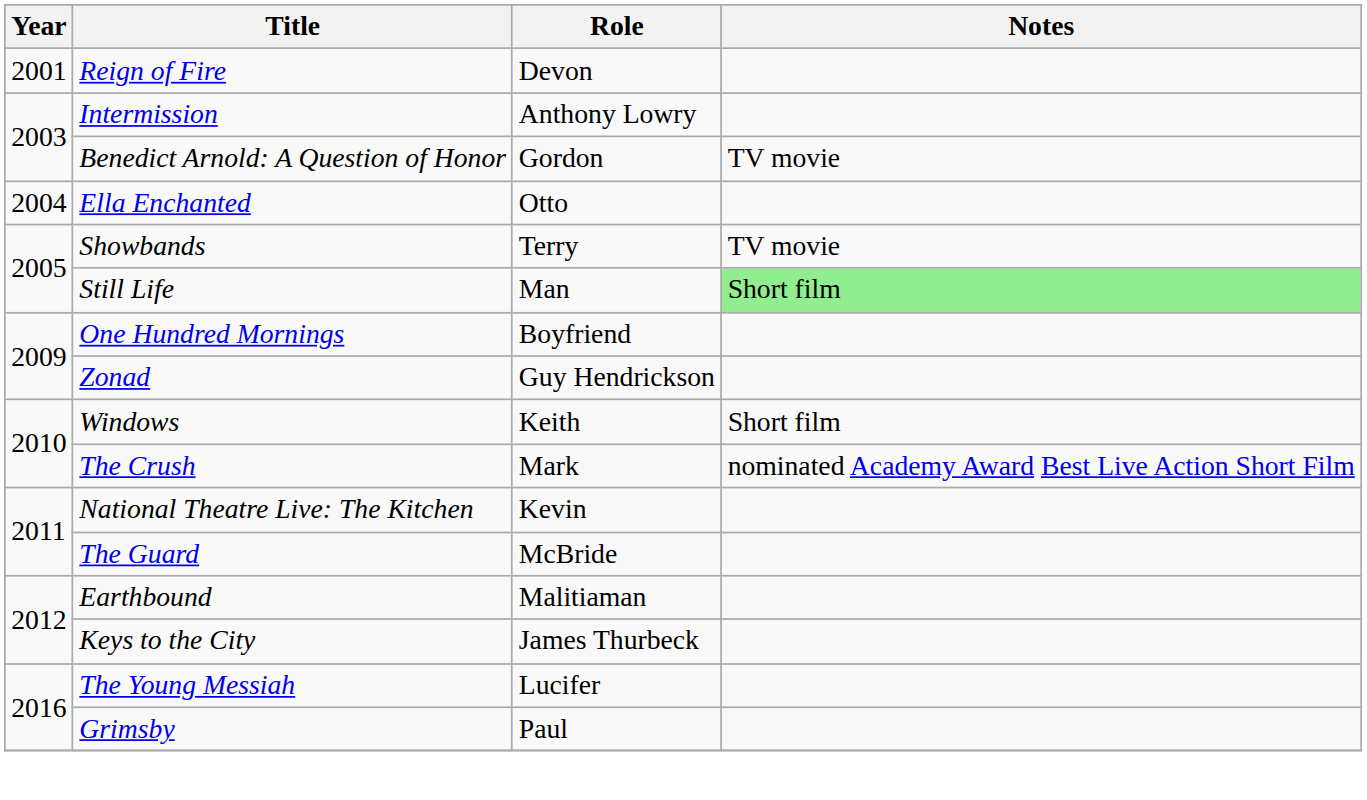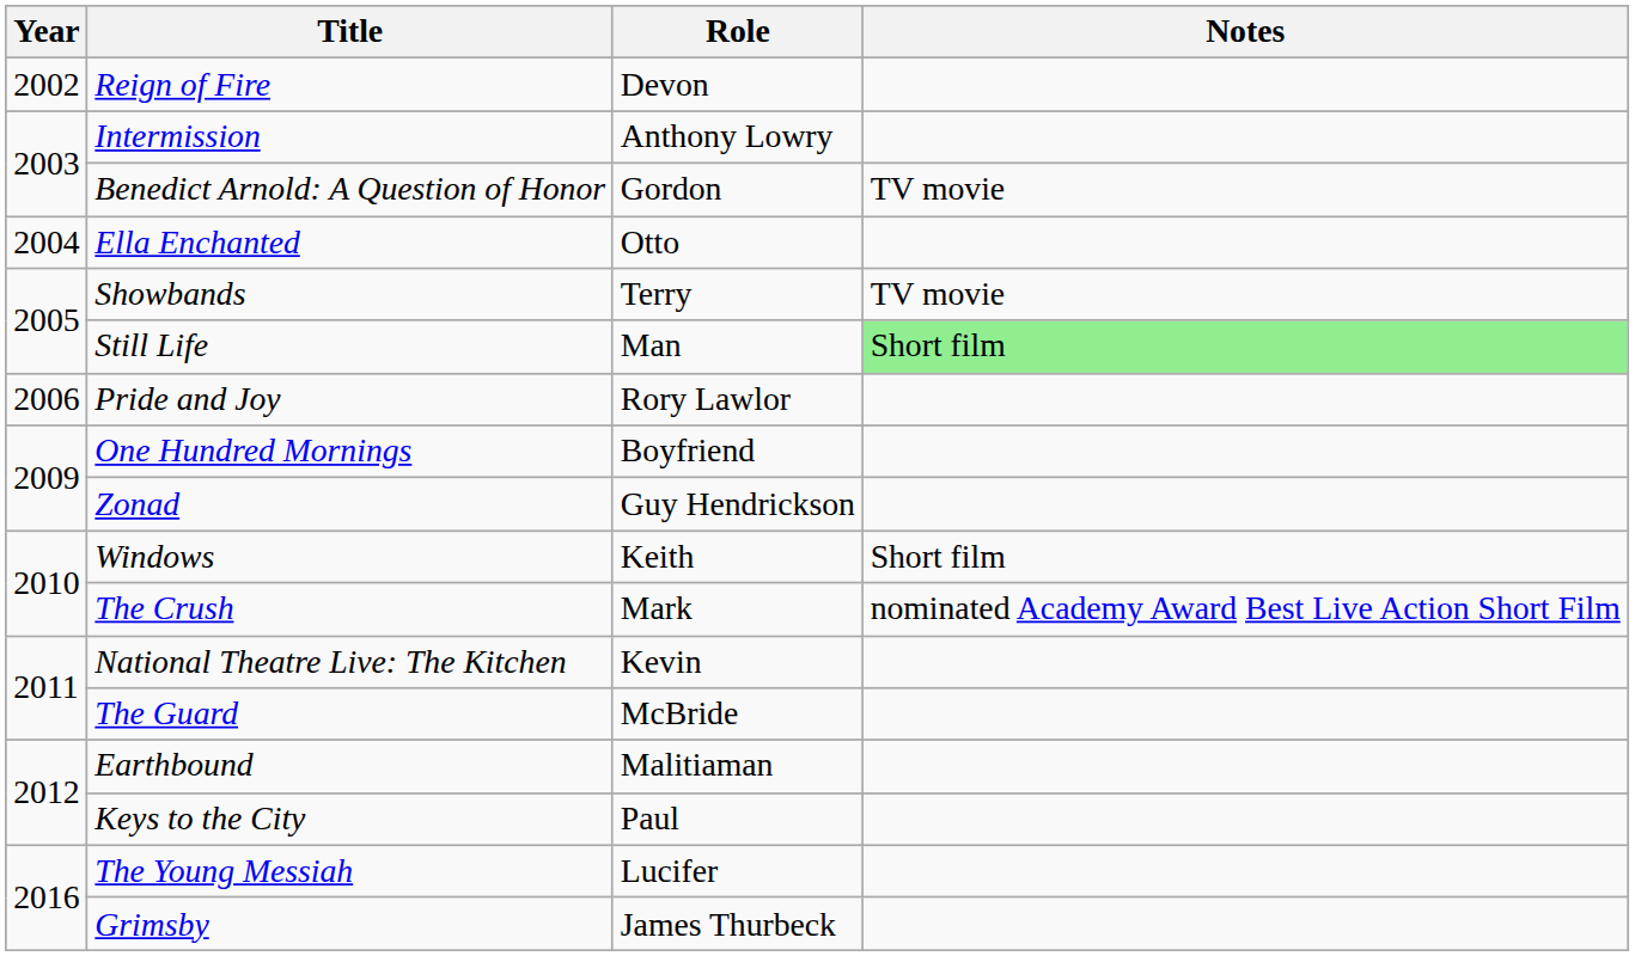Reign of Fire | Year: 2001 -> 2002
+ row: 2006 | Pride and Joy | Rory Lawlor
Keys to the City | Role: James Thurbeck -> Paul
Grimsby | Role: Paul -> James Thurbeck
